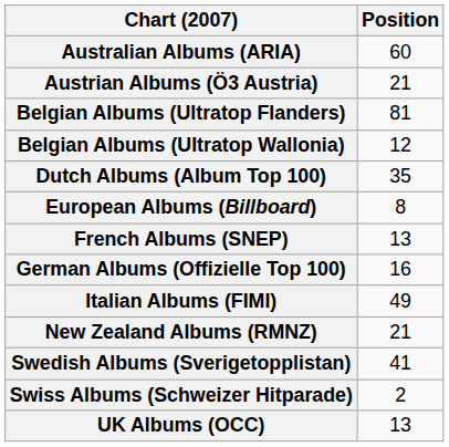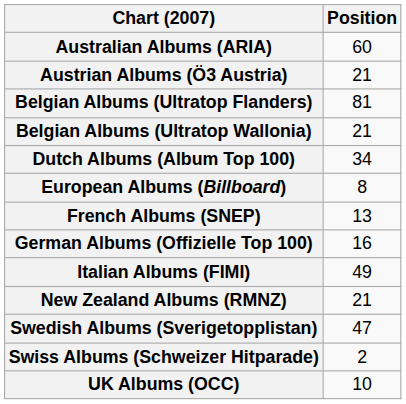Belgian Albums (Ultratop Wallonia) | Position: 12 -> 21
Dutch Albums (Album Top 100) | Position: 35 -> 34
Swedish Albums (Sverigetopplistan) | Position: 41 -> 47
UK Albums (OCC) | Position: 13 -> 10
